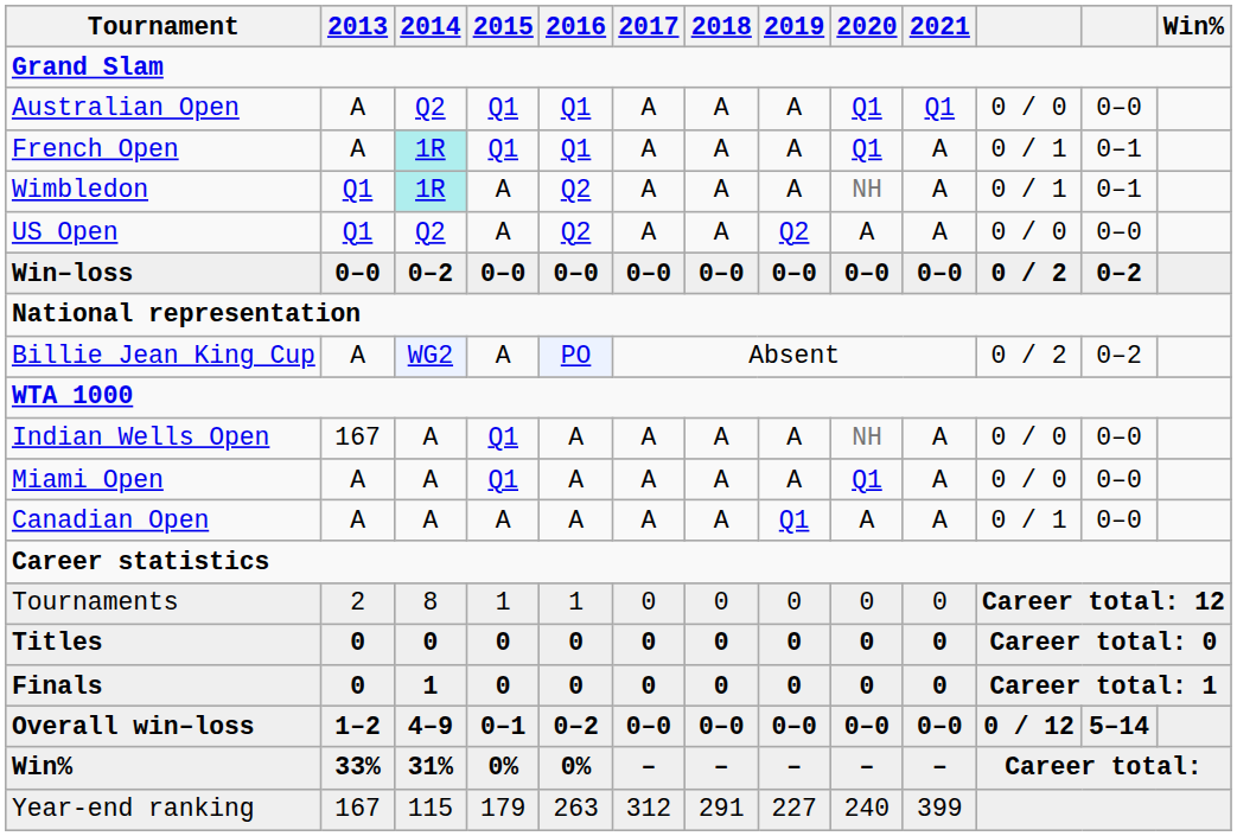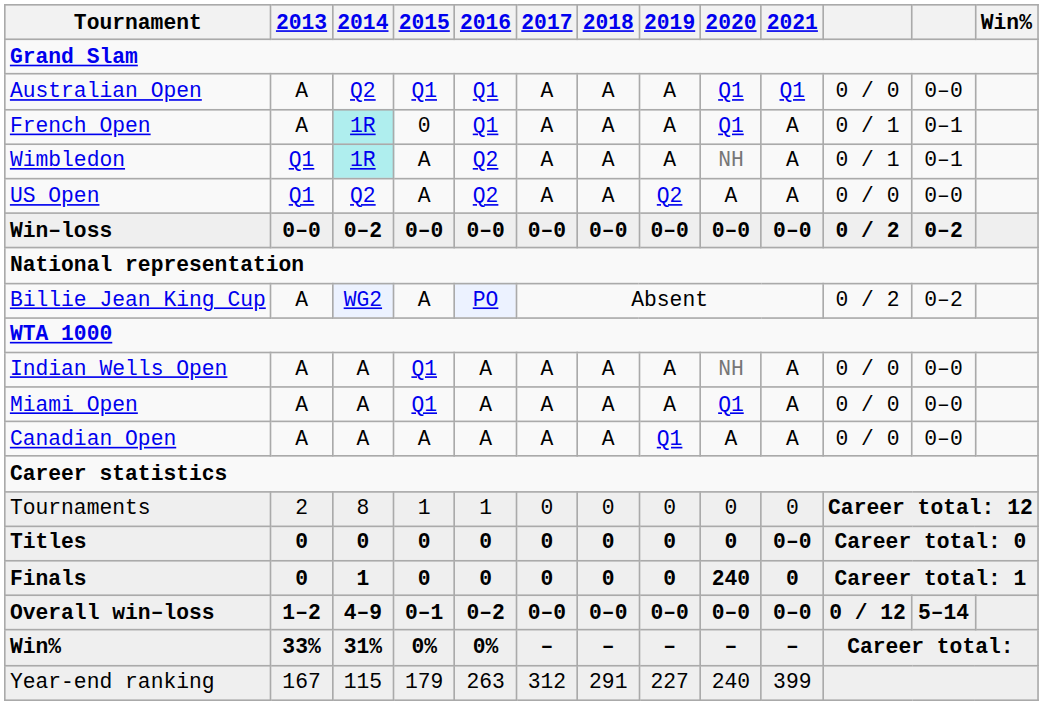French Open | 2015: Q1 -> 0
Indian Wells Open | 2013: 167 -> A
Canadian Open | column 11: 0 / 1 -> 0 / 0
Titles | 2021: 0 -> 0–0
Finals | 2020: 0 -> 240
